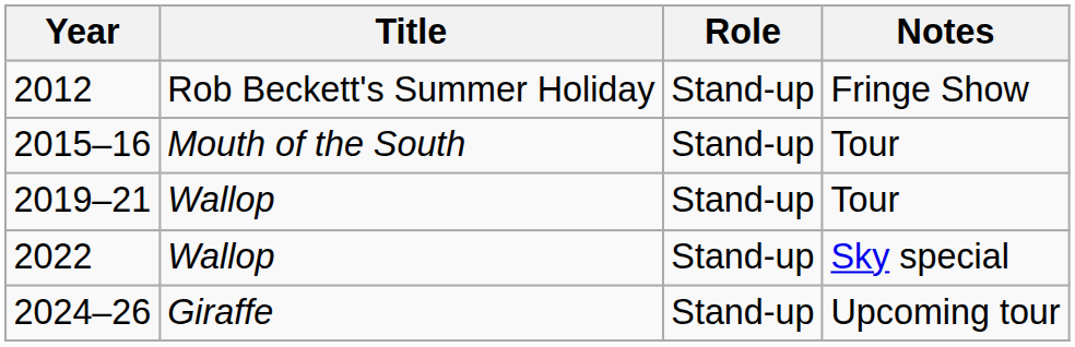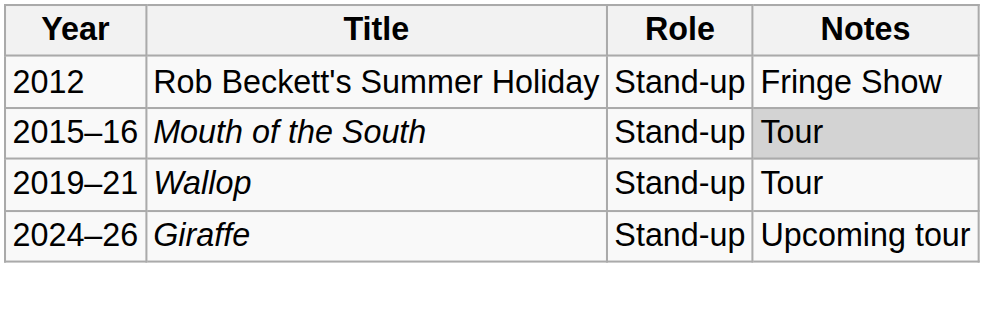2015–16 | Notes: no background -> lightgrey background
- row: 2022 | Wallop | Stand-up | Sky special
